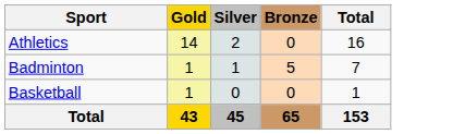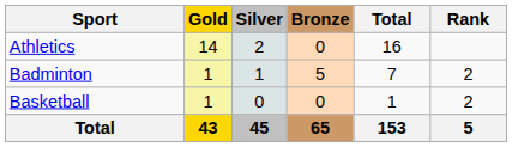+ column: Rank | 2 | 2 | 5
